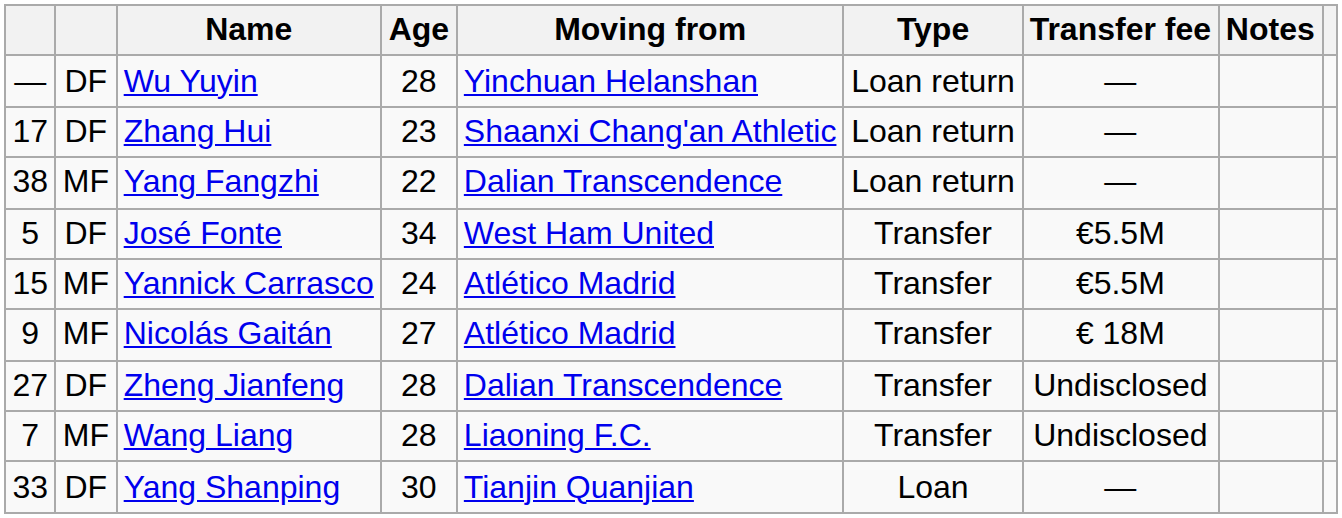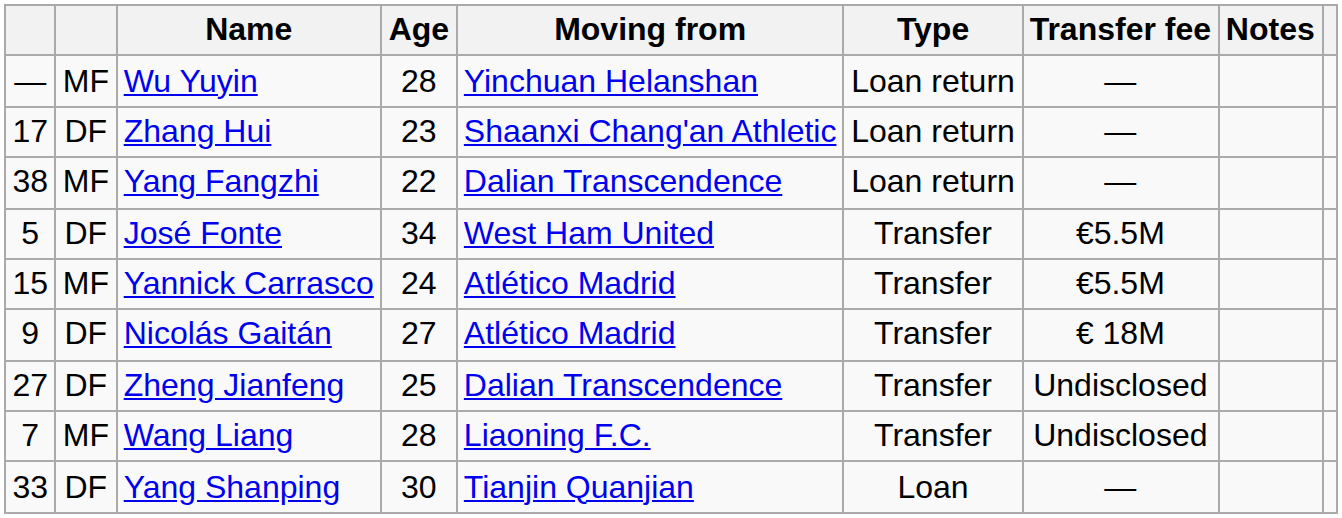Wu Yuyin | column 2: DF -> MF
Nicolás Gaitán | column 2: MF -> DF
Zheng Jianfeng | Age: 28 -> 25
